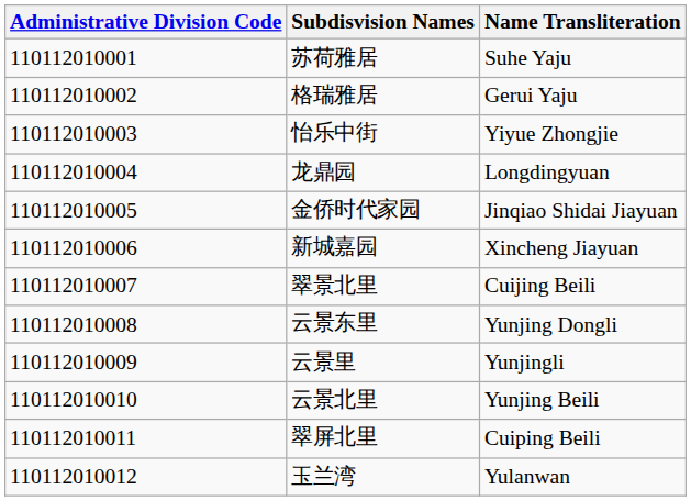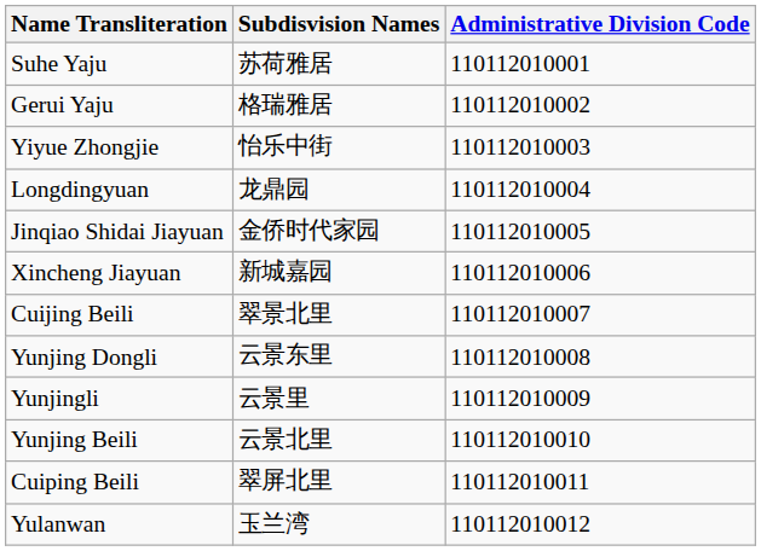columns swapped: Administrative Division Code <-> Name Transliteration
